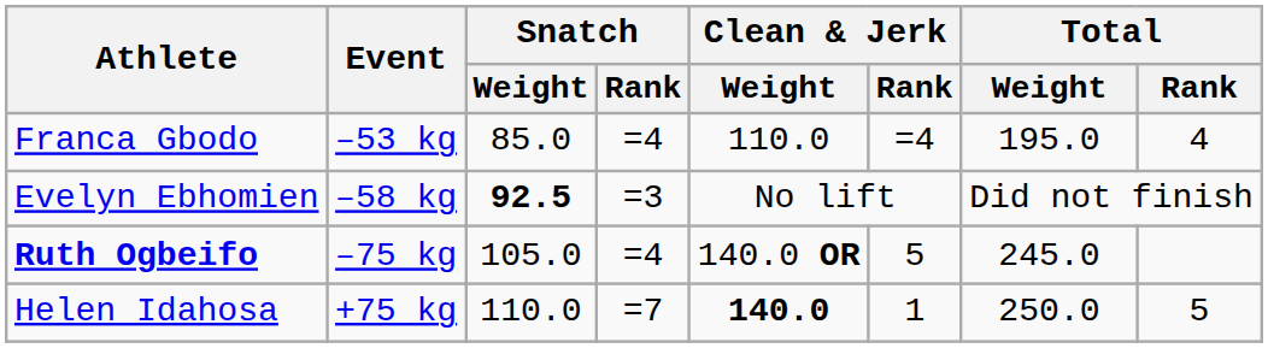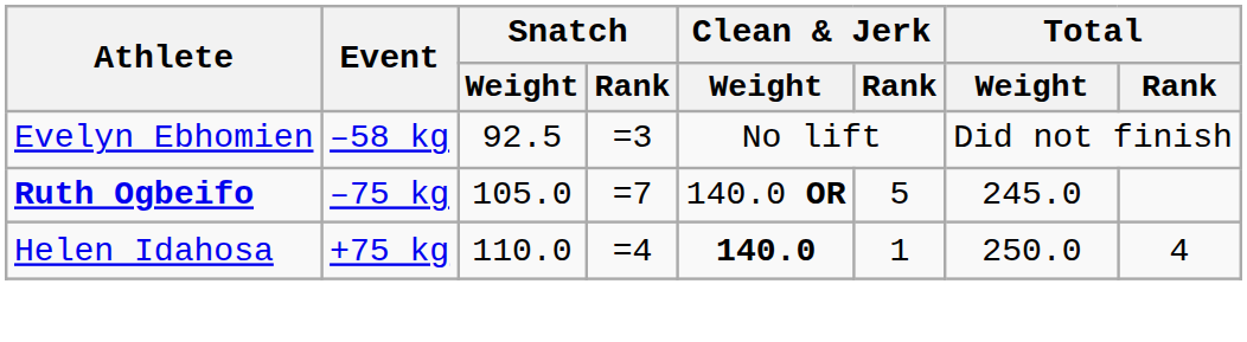- row: Franca Gbodo | –53 kg | 85.0 | =4 | 110.0 | =4 | 195.0 | 4
Evelyn Ebhomien | Snatch / Weight: bold -> normal
Ruth Ogbeifo | Snatch / Rank: =4 -> =7
Helen Idahosa | Snatch / Rank: =7 -> =4
Helen Idahosa | Total / Rank: 5 -> 4
